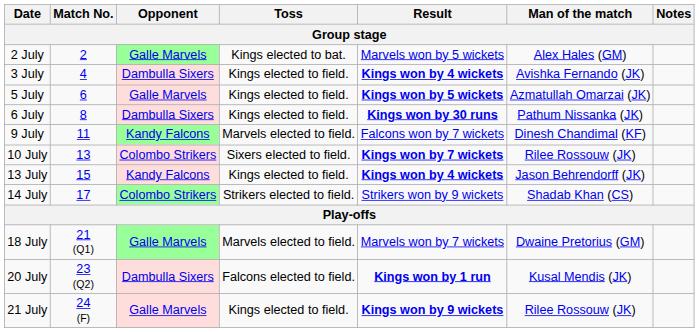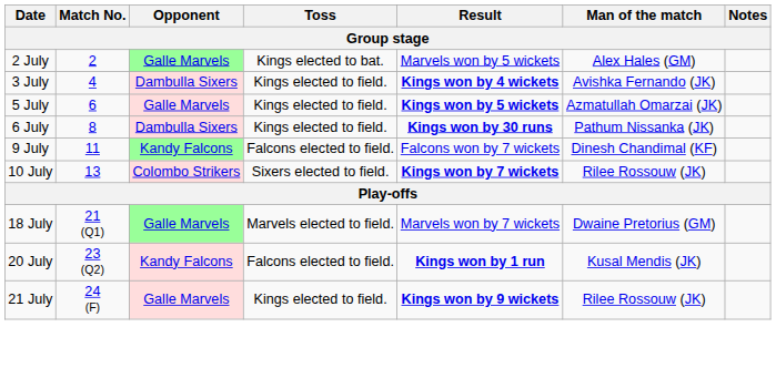9 July | Toss: Marvels elected to field. -> Falcons elected to field.
- row: 13 July | 15 | Kandy Falcons | Kings elected to field. | Kings won by 4 wickets | Jason Behrendorff (JK)
- row: 14 July | 17 | Colombo Strikers | Strikers elected to field. | Strikers won by 9 wickets | Shadab Khan (CS)
20 July | Opponent: Dambulla Sixers -> Kandy Falcons
